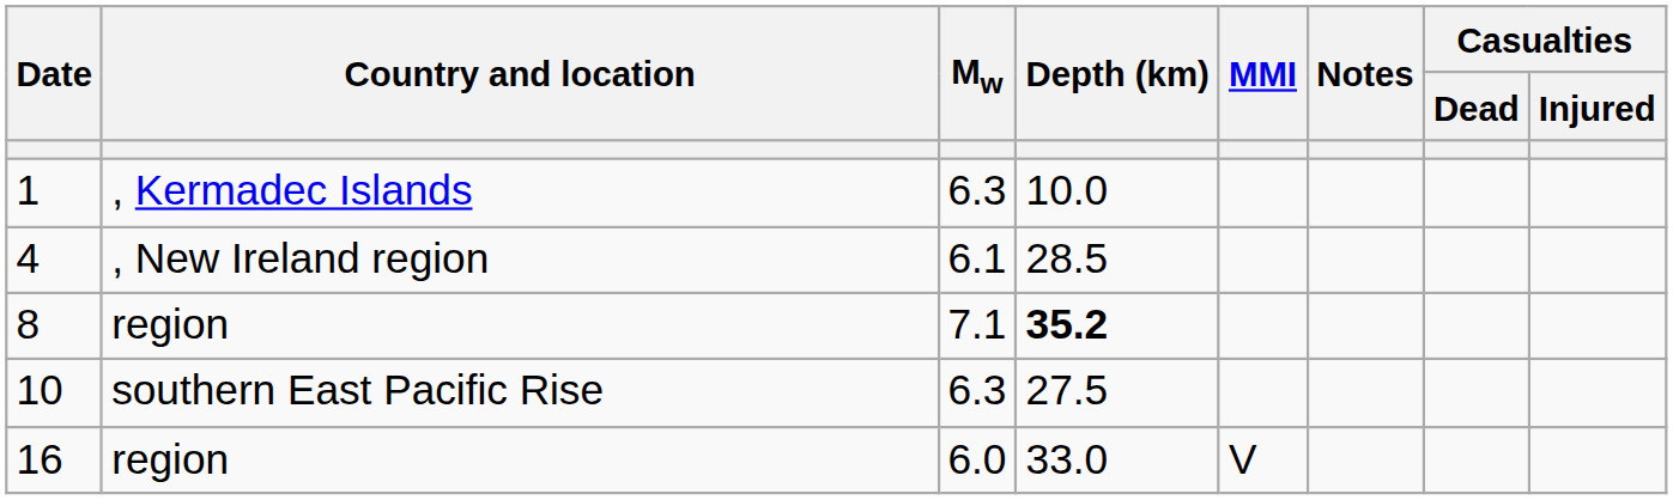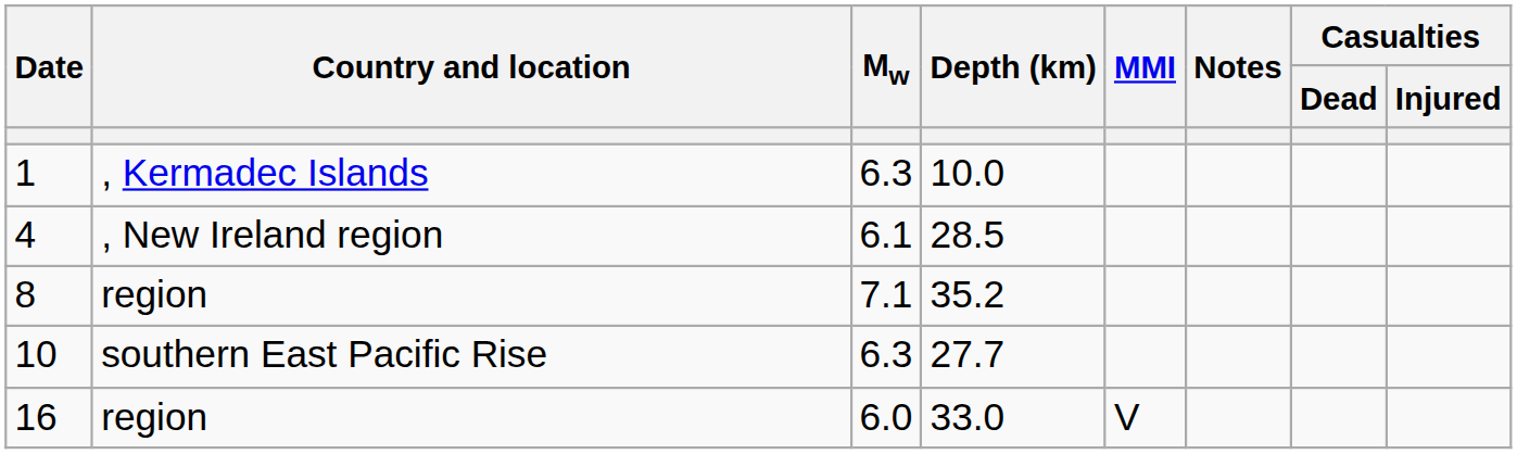8 | Depth (km): bold -> normal
10 | Depth (km): 27.5 -> 27.7
